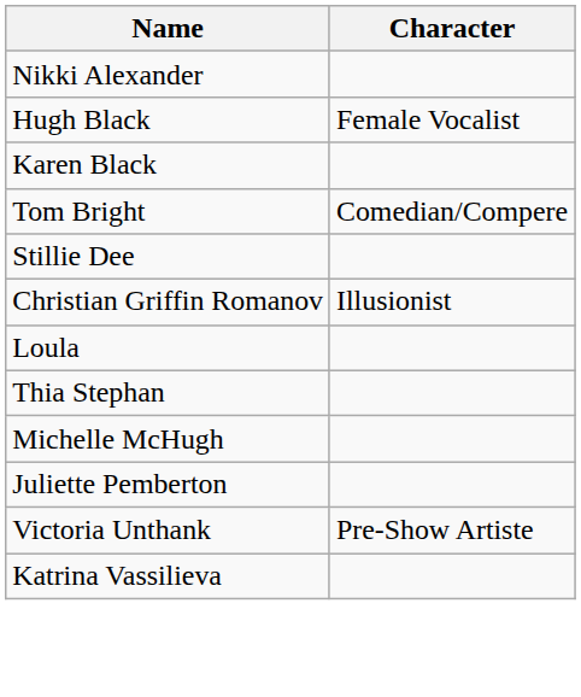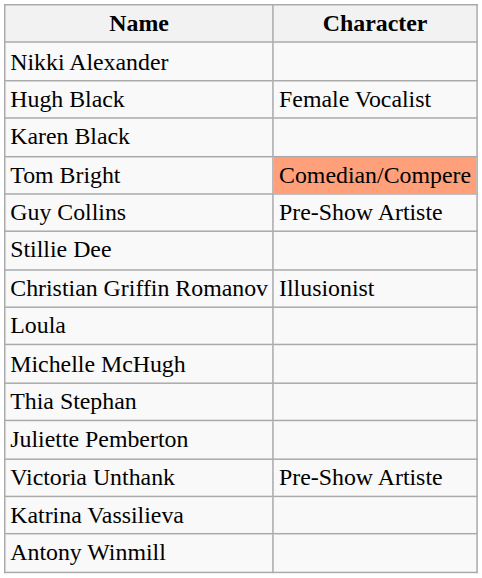Tom Bright | Character: no background -> lightsalmon background
+ row: Guy Collins | Pre-Show Artiste
rows swapped: Thia Stephan <-> Michelle McHugh
+ row: Antony Winmill
